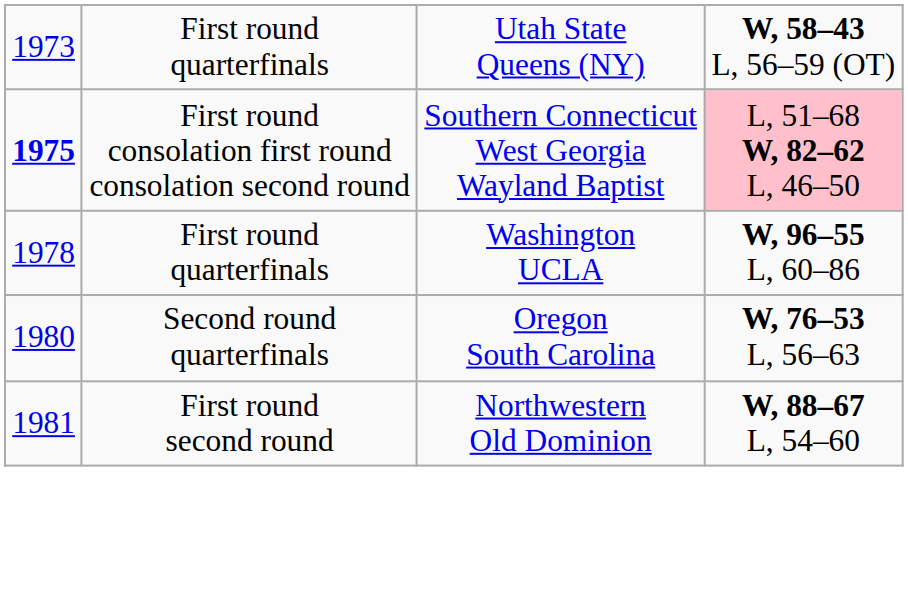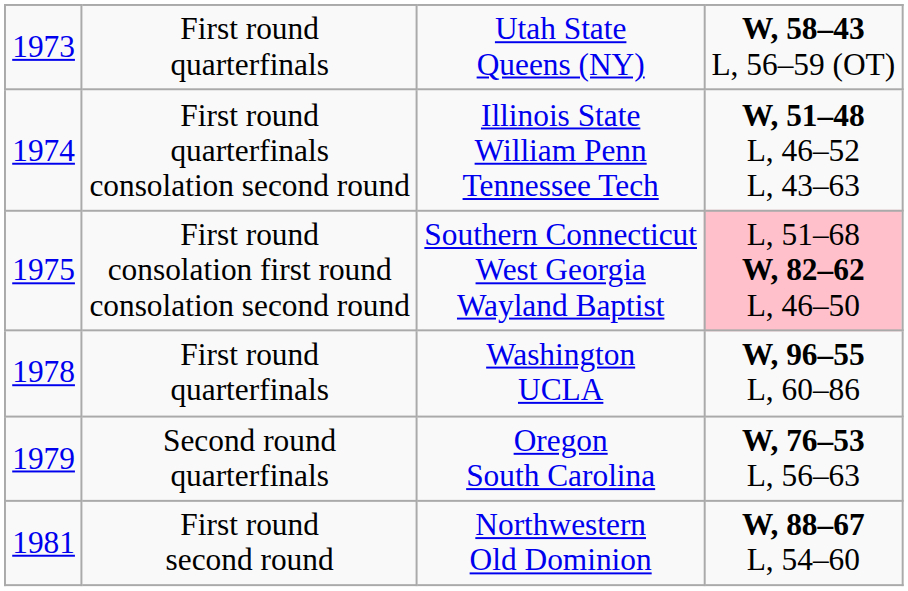+ row: 1974 | First round quarterfinals consolation second round | Illinois State William Penn Tennessee Tech | W, 51–48 L, 46–52 L, 43–63
First round consolation first round consolation second round | column 1: bold -> normal
Second round quarterfinals | column 1: 1980 -> 1979
